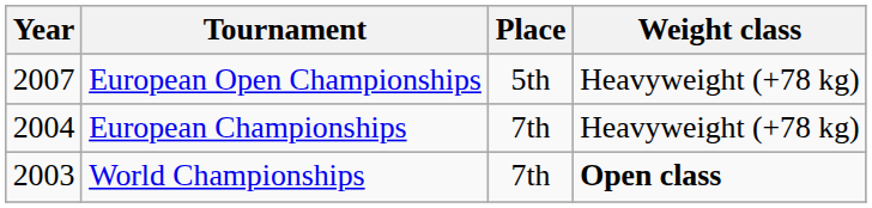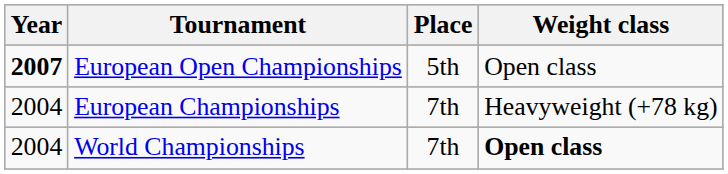European Open Championships | Year: normal -> bold
European Open Championships | Weight class: Heavyweight (+78 kg) -> Open class
World Championships | Year: 2003 -> 2004
